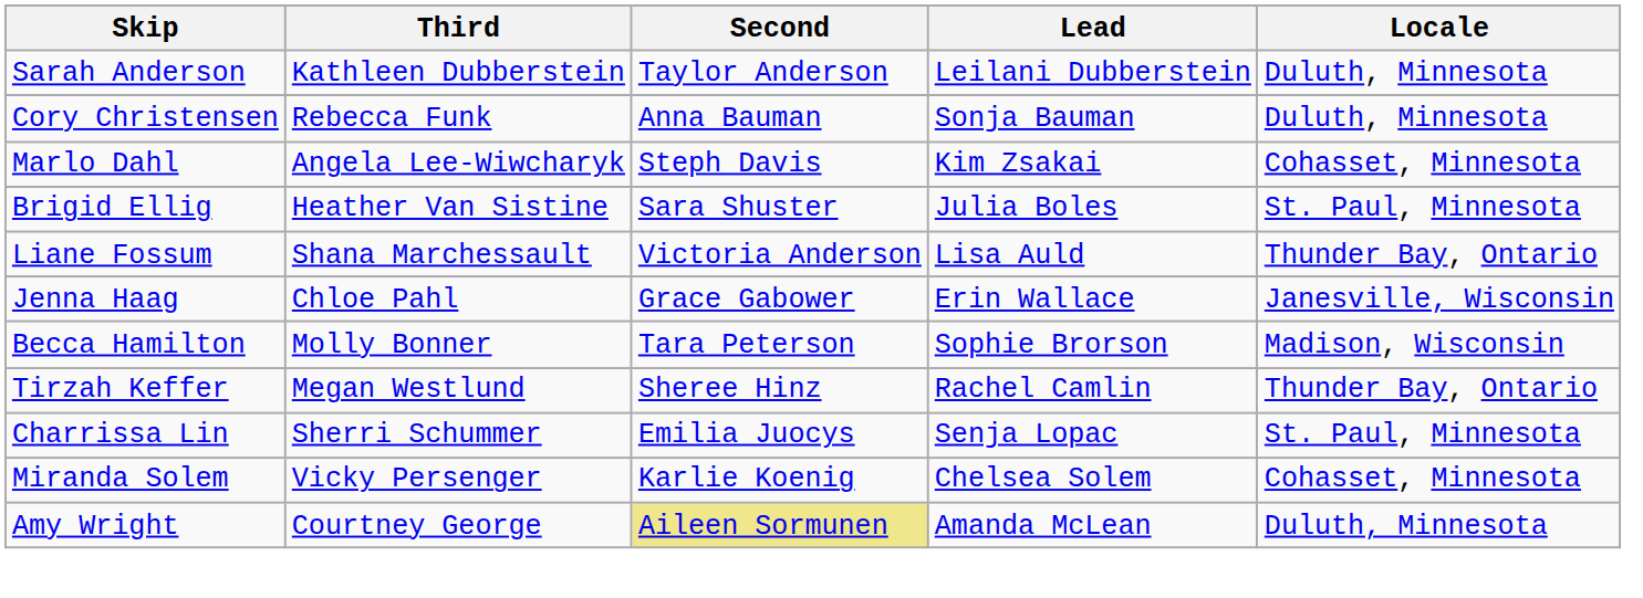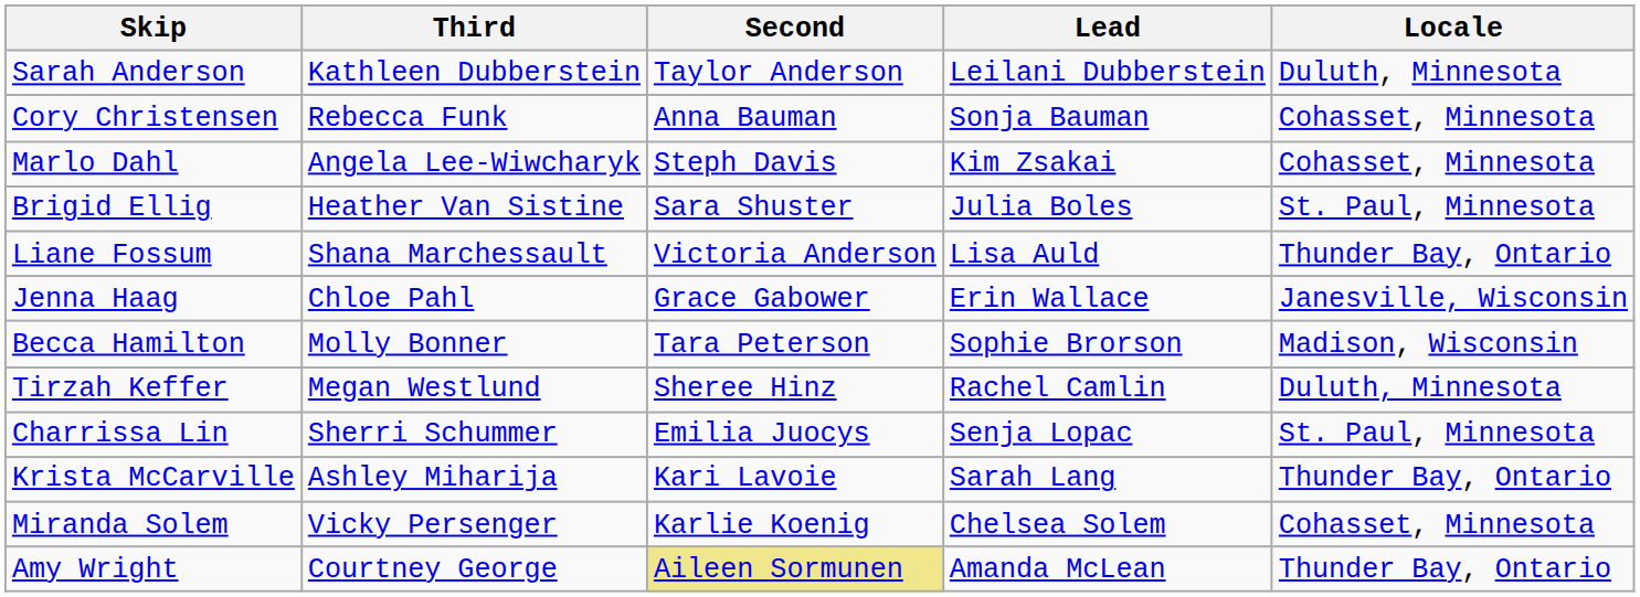Cory Christensen | Locale: Duluth, Minnesota -> Cohasset, Minnesota
Tirzah Keffer | Locale: Thunder Bay, Ontario -> Duluth, Minnesota
+ row: Krista McCarville | Ashley Miharija | Kari Lavoie | Sarah Lang | Thunder Bay, Ontario
Amy Wright | Locale: Duluth, Minnesota -> Thunder Bay, Ontario
